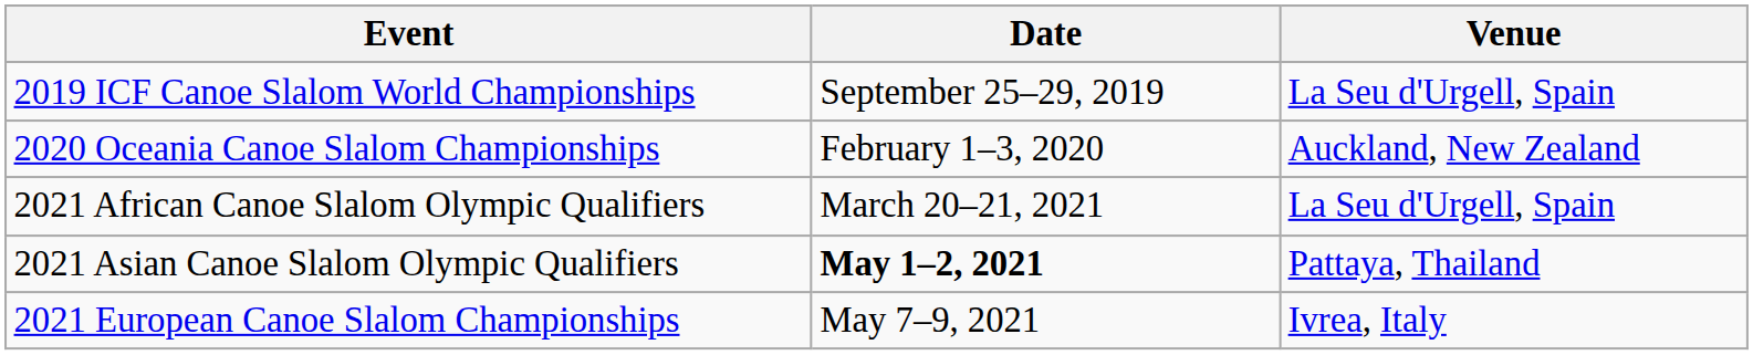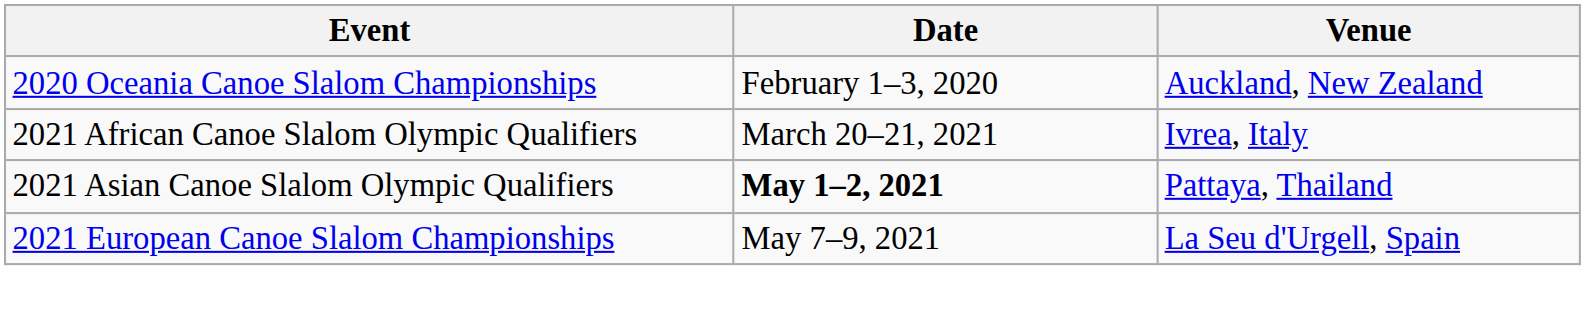- row: 2019 ICF Canoe Slalom World Championships | September 25–29, 2019 | La Seu d'Urgell, Spain
2021 African Canoe Slalom Olympic Qualifiers | Venue: La Seu d'Urgell, Spain -> Ivrea, Italy
2021 European Canoe Slalom Championships | Venue: Ivrea, Italy -> La Seu d'Urgell, Spain
